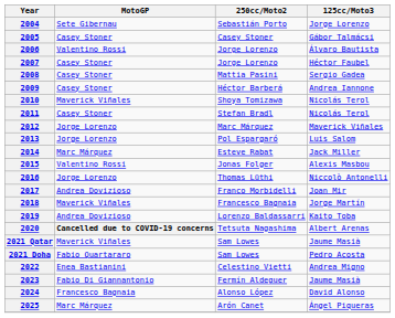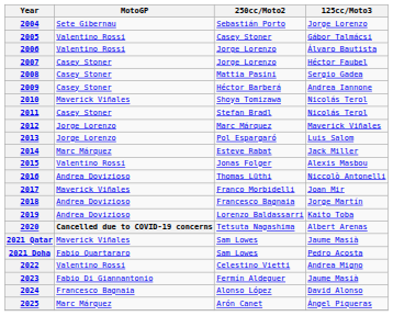2005 | MotoGP: Casey Stoner -> Valentino Rossi
2016 | MotoGP: Jorge Lorenzo -> Andrea Dovizioso
2017 | MotoGP: Andrea Dovizioso -> Maverick Viñales
2018 | MotoGP: Maverick Viñales -> Andrea Dovizioso
2022 | MotoGP: Enea Bastianini -> Valentino Rossi
